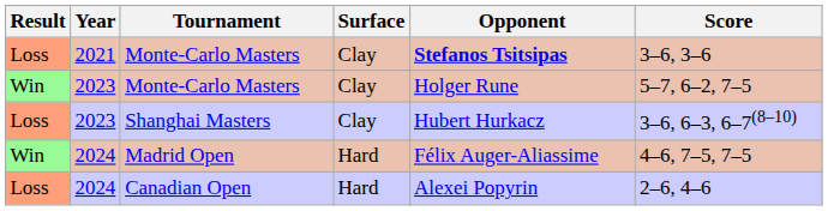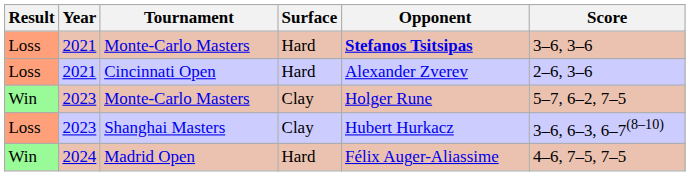2021 / Monte-Carlo Masters | Surface: Clay -> Hard
+ row: Loss | 2021 | Cincinnati Open | Hard | Alexander Zverev | 2–6, 3–6
- row: Loss | 2024 | Canadian Open | Hard | Alexei Popyrin | 2–6, 4–6
